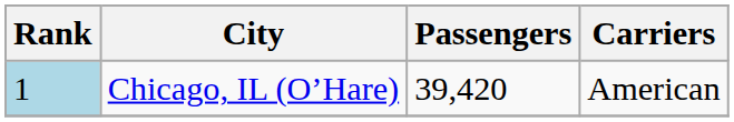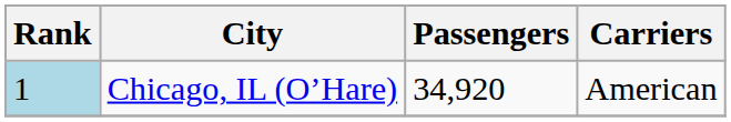Chicago, IL (O’Hare) | Passengers: 39,420 -> 34,920
